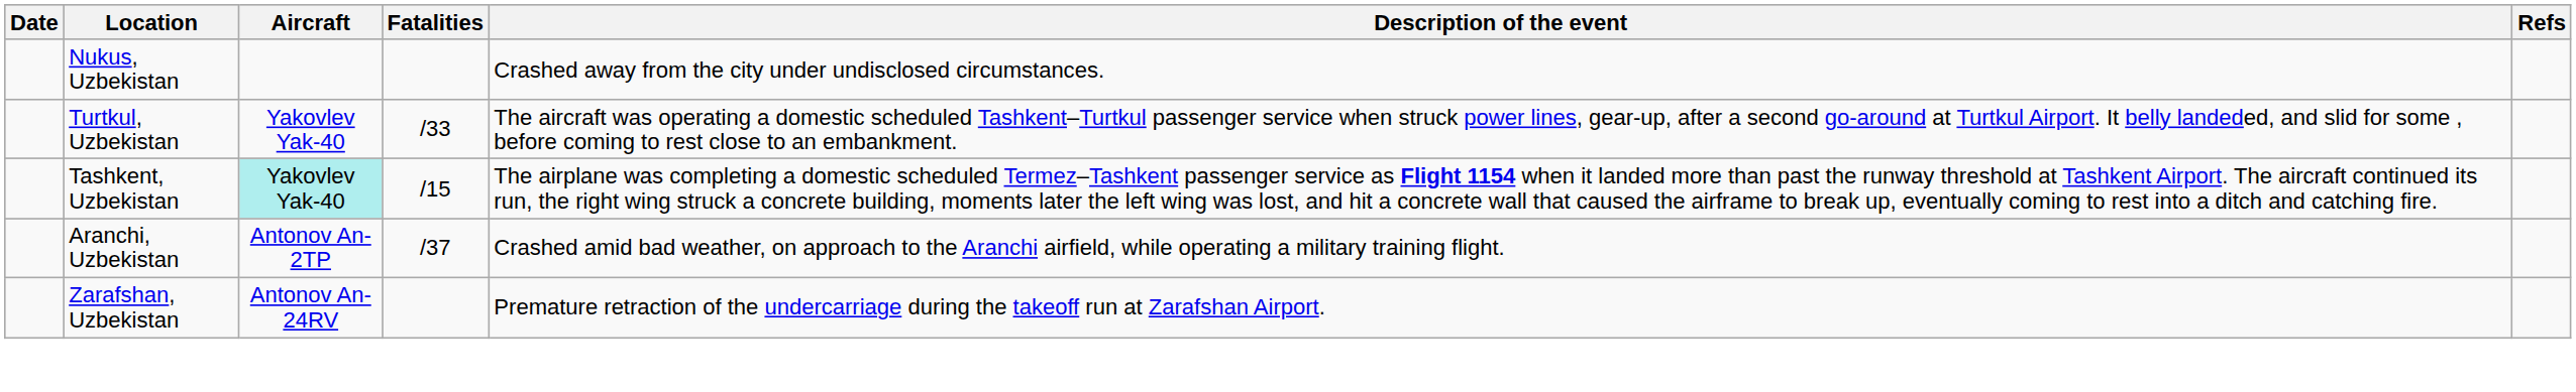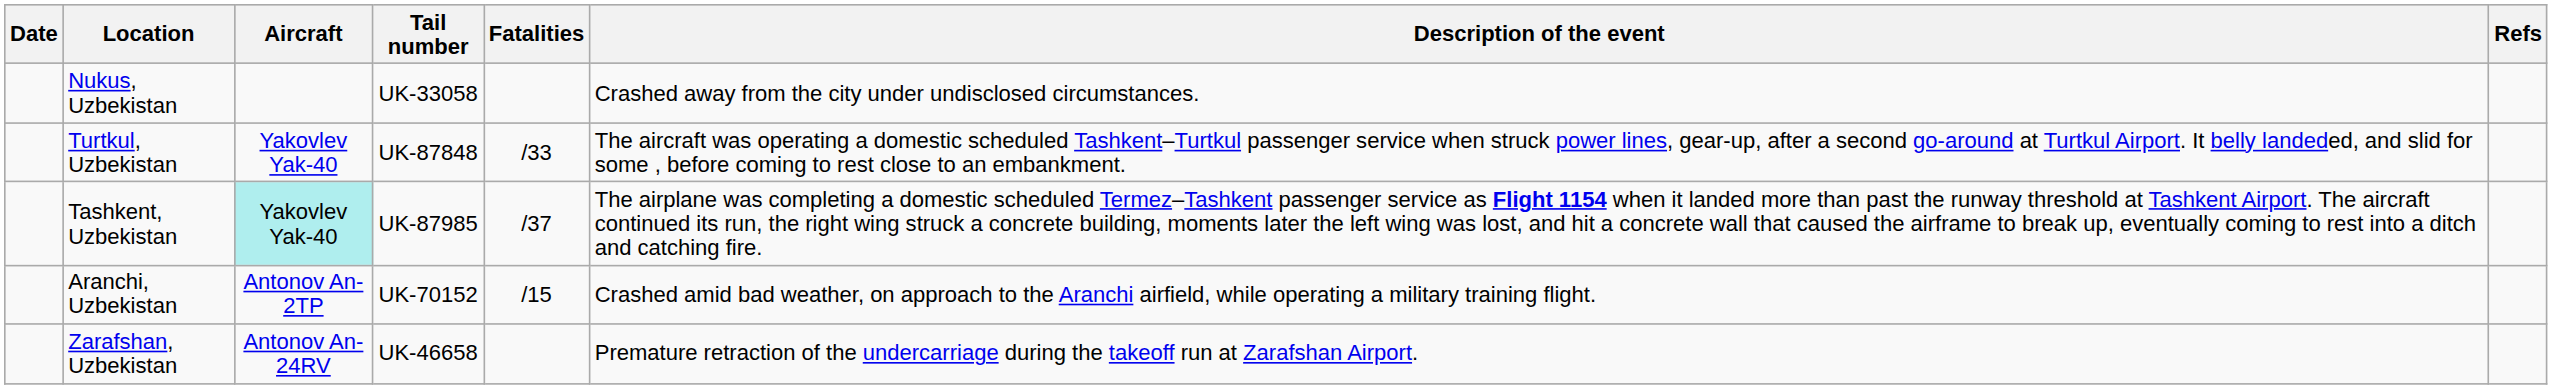+ column: Tail number | UK-33058 | UK-87848 | UK-87985 | UK-70152 | UK-46658
Tashkent, Uzbekistan | Fatalities: /15 -> /37
Aranchi, Uzbekistan | Fatalities: /37 -> /15
